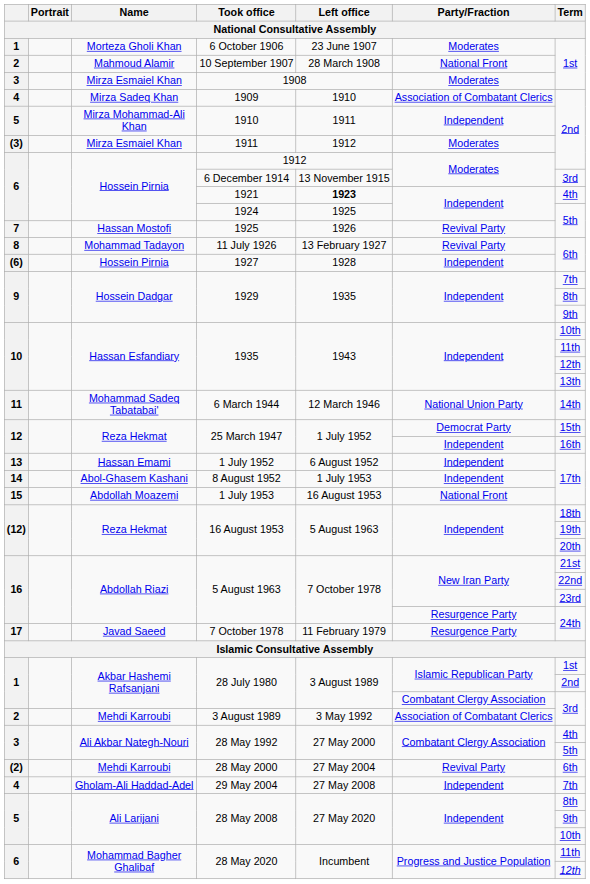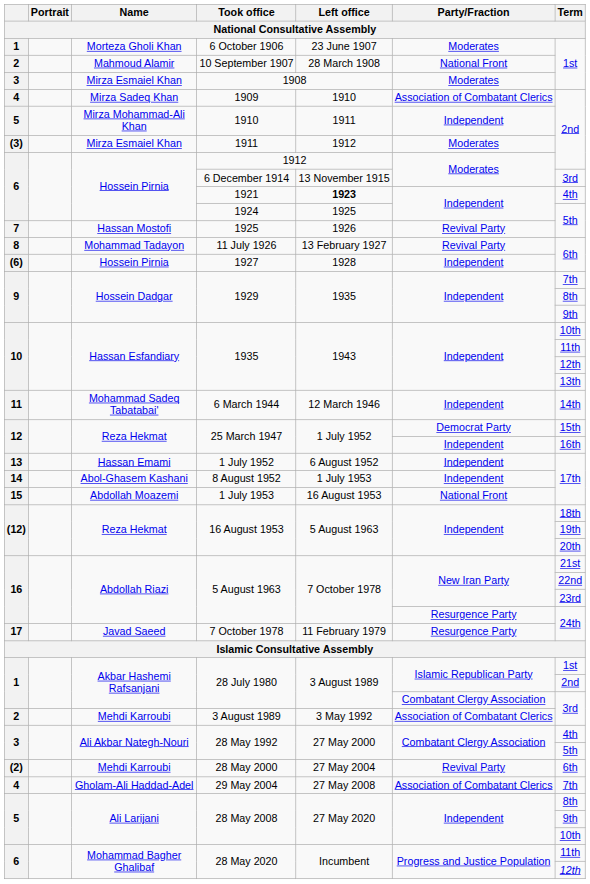6 March 1944 | Party/Fraction: National Union Party -> Independent
29 May 2004 | Party/Fraction: Independent -> Association of Combatant Clerics
